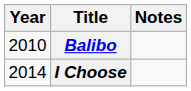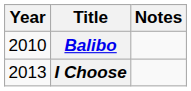I Choose | Year: 2014 -> 2013
